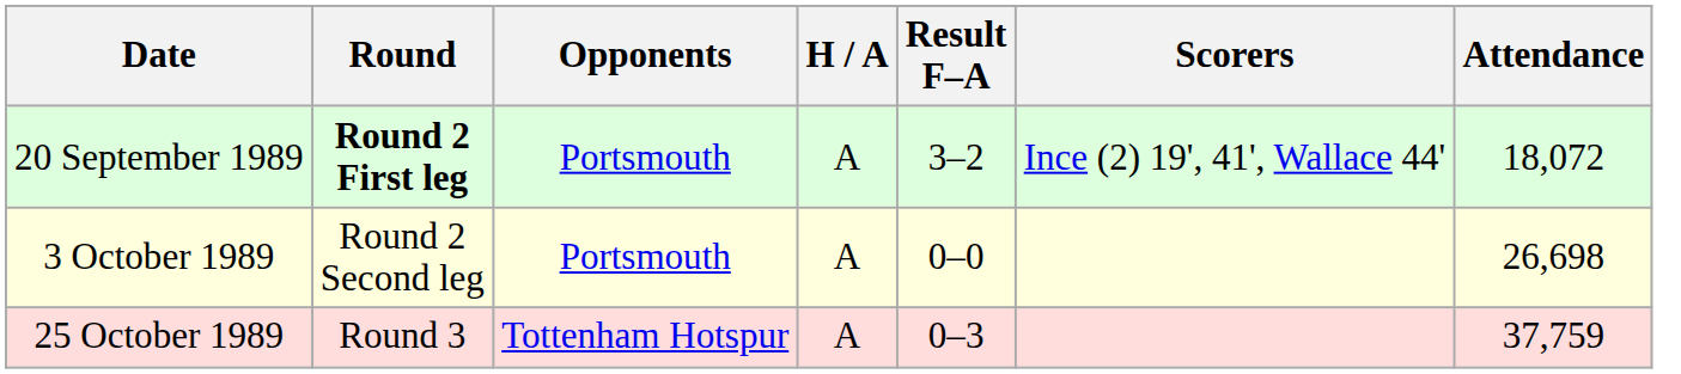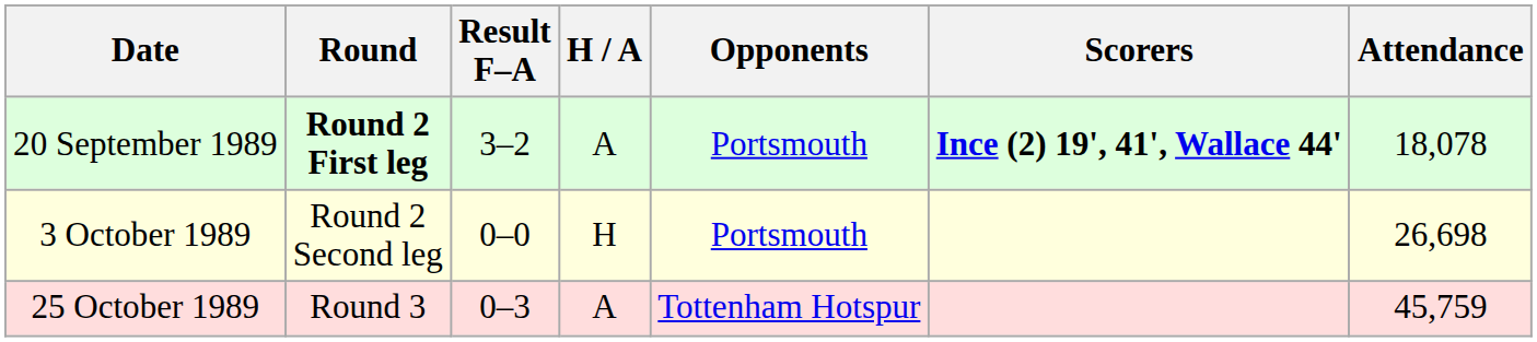columns swapped: Opponents <-> Result F–A
20 September 1989 | Scorers: normal -> bold
20 September 1989 | Attendance: 18,072 -> 18,078
3 October 1989 | H / A: A -> H
25 October 1989 | Attendance: 37,759 -> 45,759
